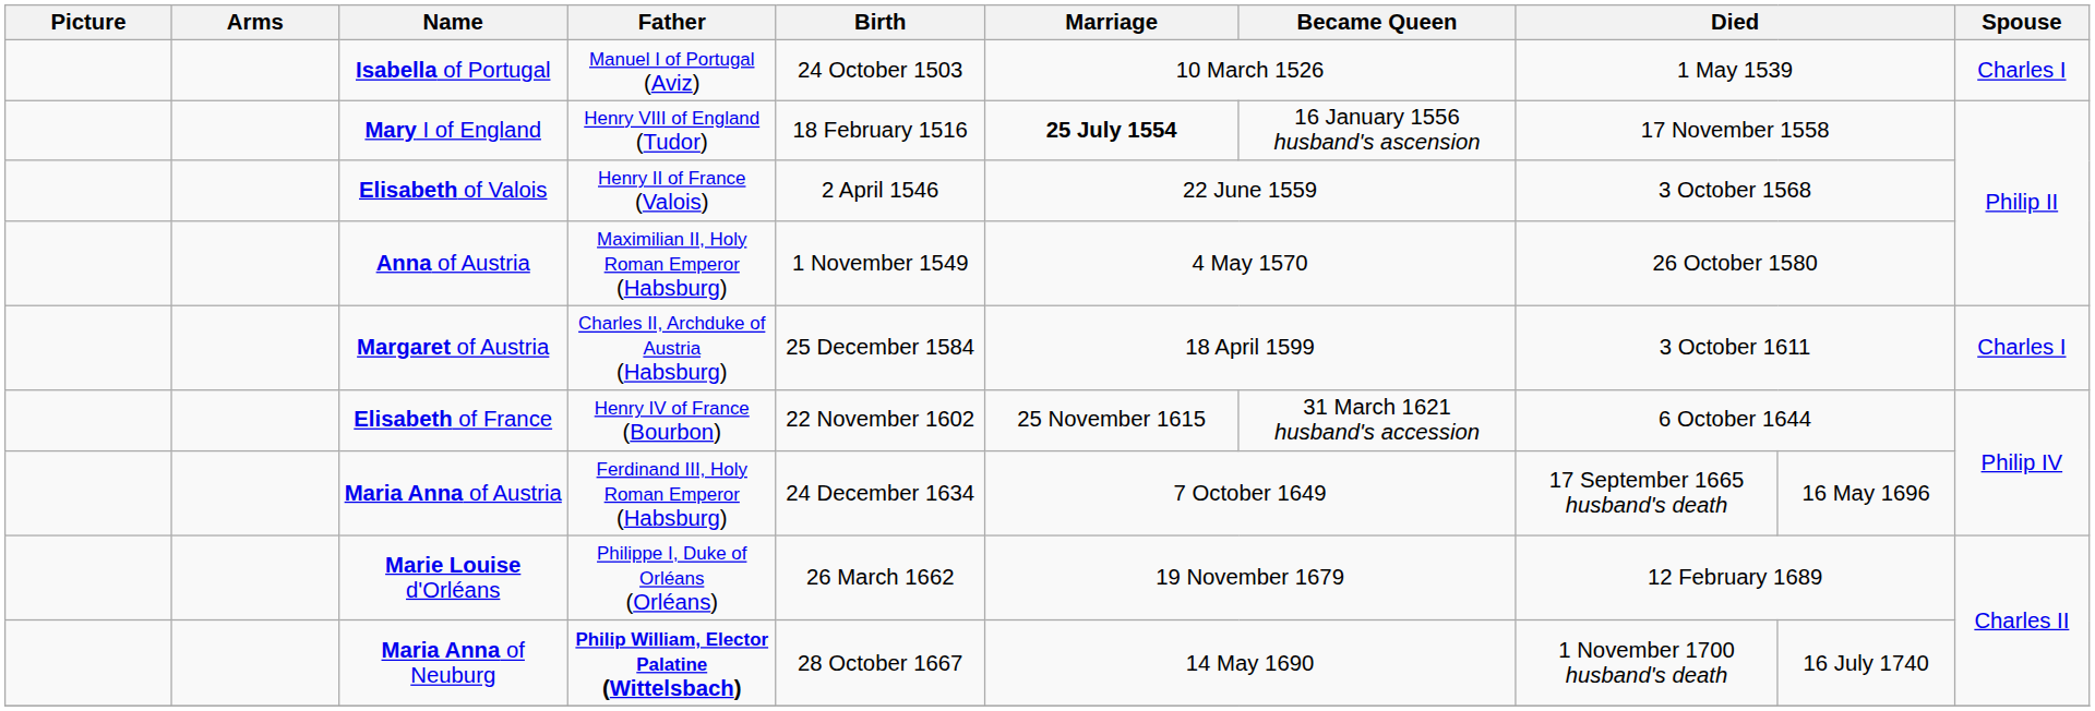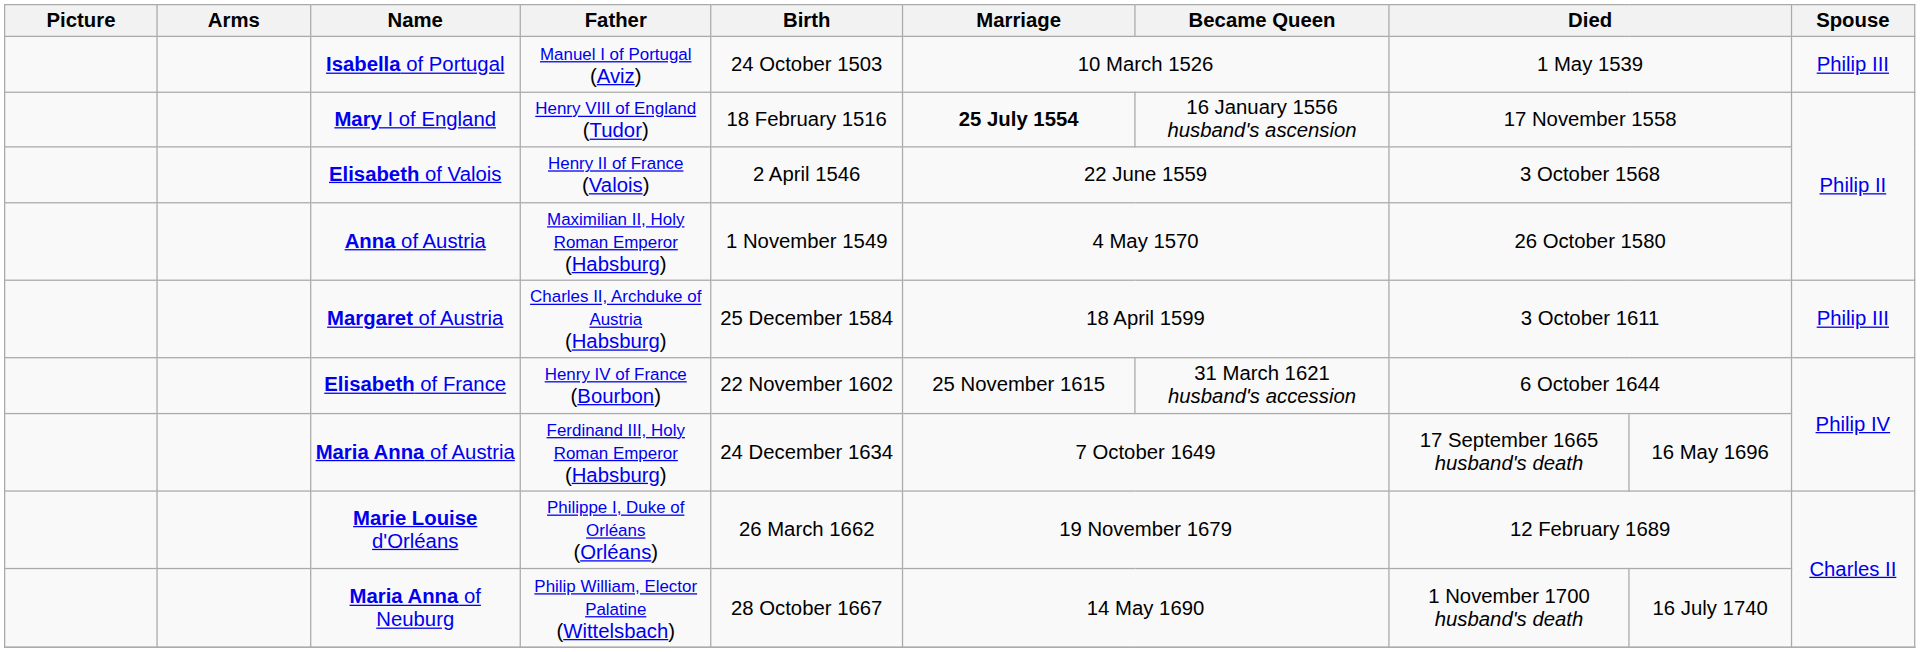Isabella of Portugal | Spouse: Charles I -> Philip III
Margaret of Austria | Spouse: Charles I -> Philip III
Maria Anna of Neuburg | Father: bold -> normal
